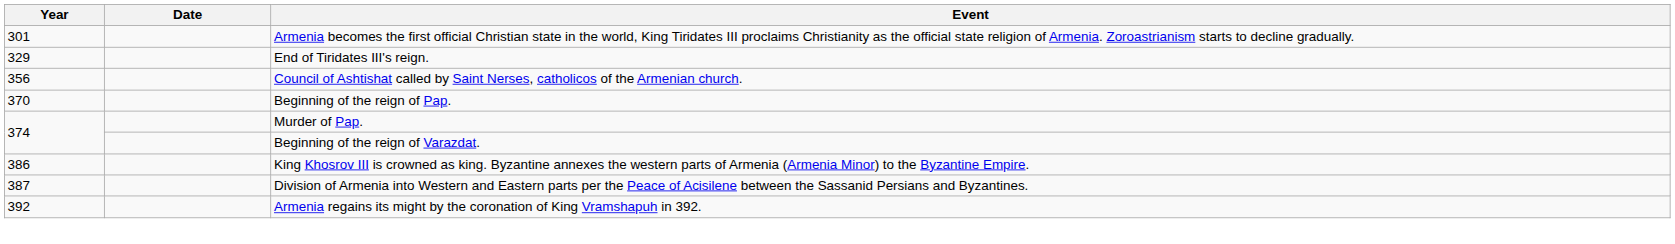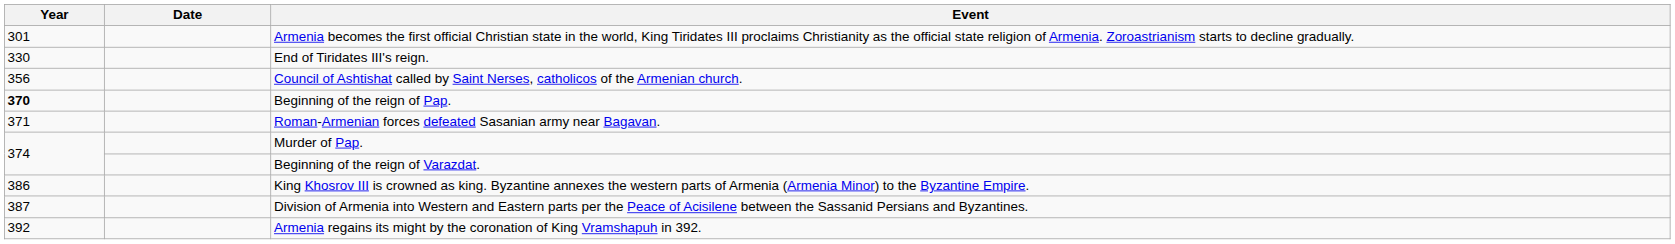End of Tiridates III's reign. | Year: 329 -> 330
Beginning of the reign of Pap. | Year: normal -> bold
+ row: 371 | Roman-Armenian forces defeated Sasanian army near Bagavan.
